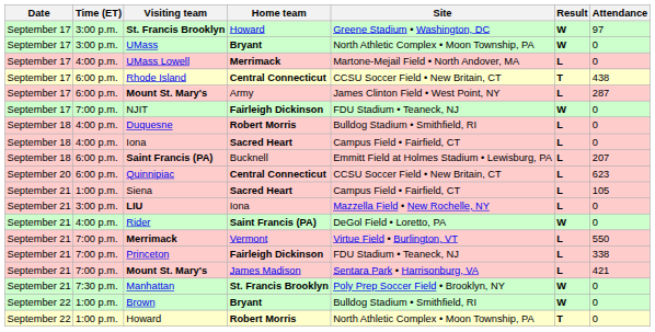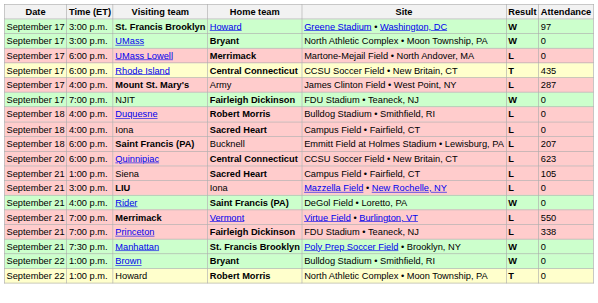UMass Lowell | Time (ET): 4:00 p.m. -> 6:00 p.m.
Rhode Island | Attendance: 438 -> 435
Mount St. Mary's / Army | Time (ET): 6:00 p.m. -> 4:00 p.m.
- row: September 21 | 7:00 p.m. | Mount St. Mary's | James Madison | Sentara Park • Harrisonburg, VA | L | 421
